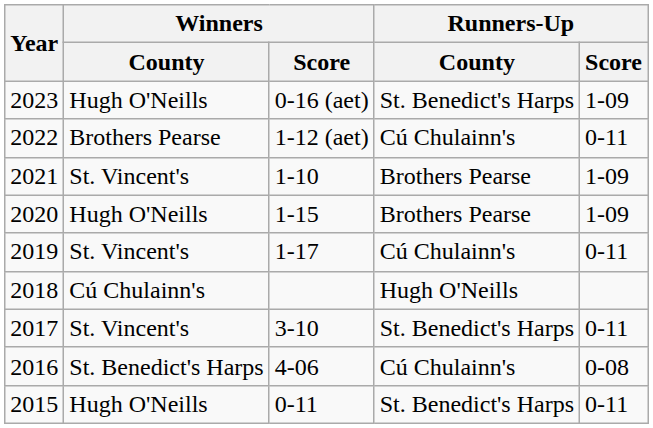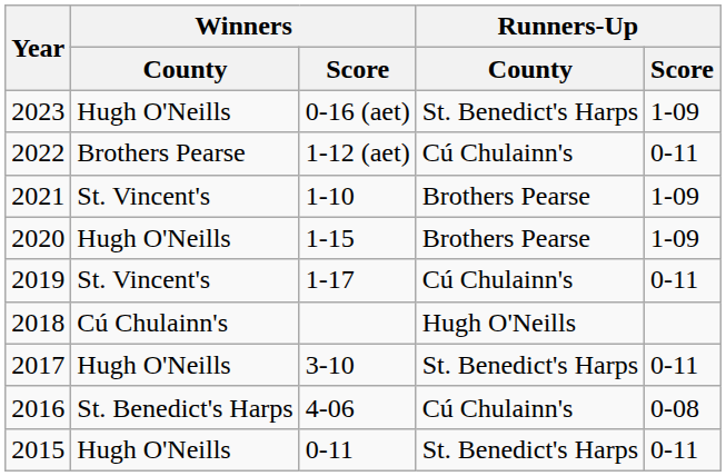2017 | Winners / County: St. Vincent's -> Hugh O'Neills
